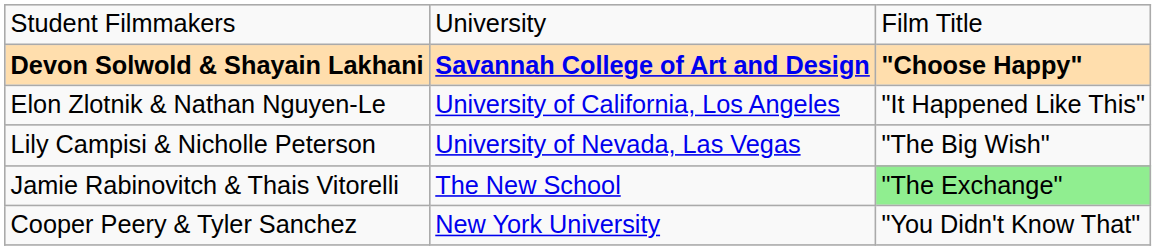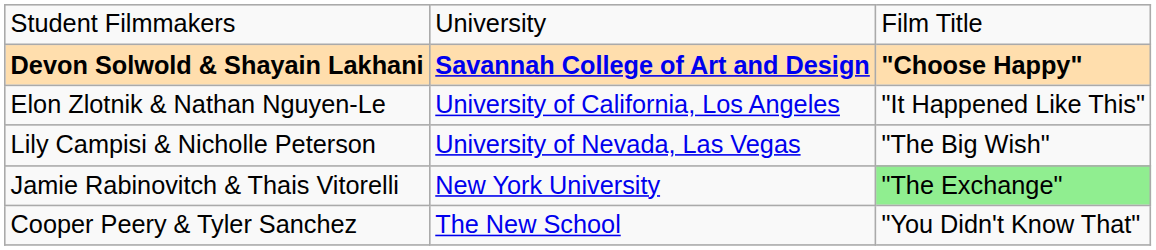Jamie Rabinovitch & Thais Vitorelli | column 2: The New School -> New York University
Cooper Peery & Tyler Sanchez | column 2: New York University -> The New School
